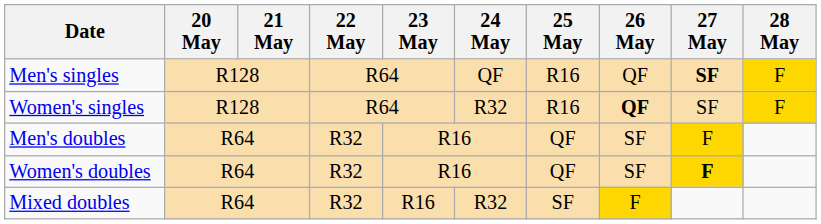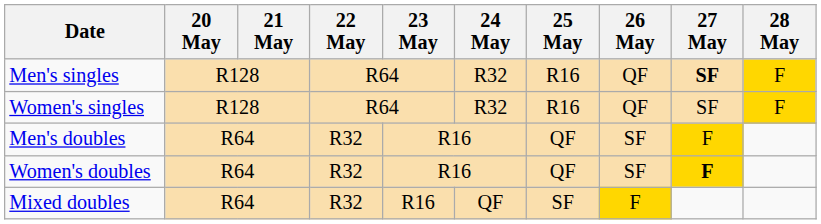Men's singles | 24 May: QF -> R32
Women's singles | 26 May: bold -> normal
Mixed doubles | 24 May: R32 -> QF
